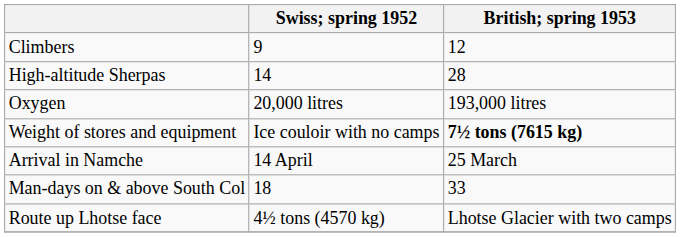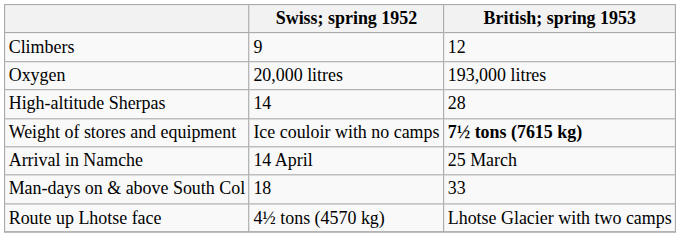rows swapped: High-altitude Sherpas <-> Oxygen
